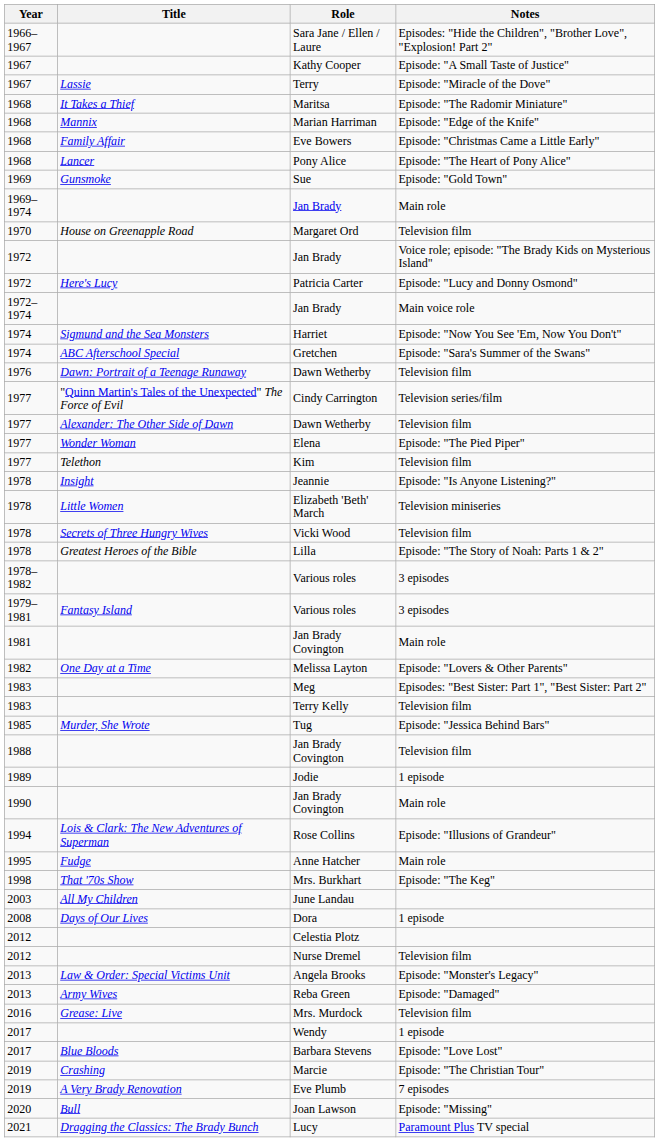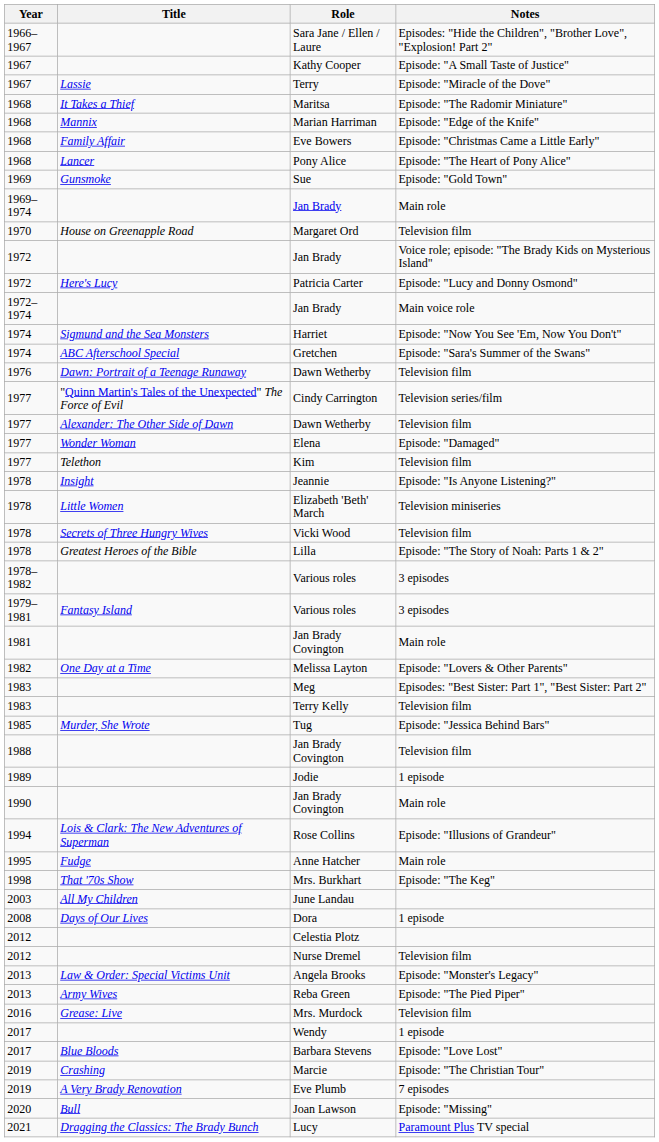Elena | Notes: Episode: "The Pied Piper" -> Episode: "Damaged"
Reba Green | Notes: Episode: "Damaged" -> Episode: "The Pied Piper"
